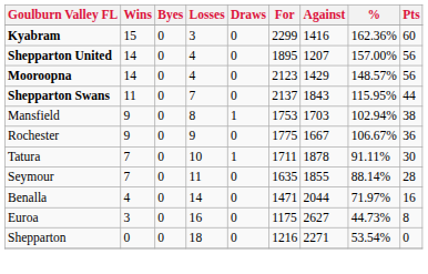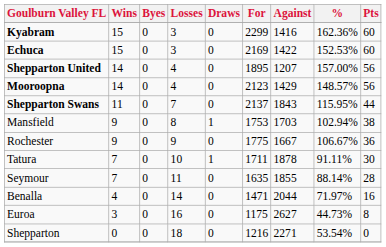+ row: Echuca | 15 | 0 | 3 | 0 | 2169 | 1422 | 152.53% | 60
